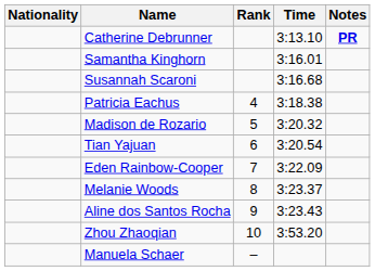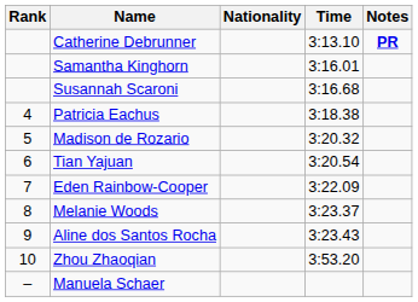columns swapped: Rank <-> Nationality
